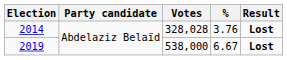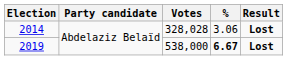2014 | %: 3.76 -> 3.06
2019 | %: normal -> bold
